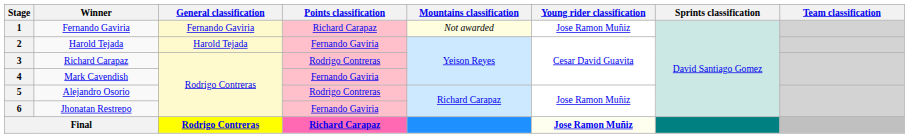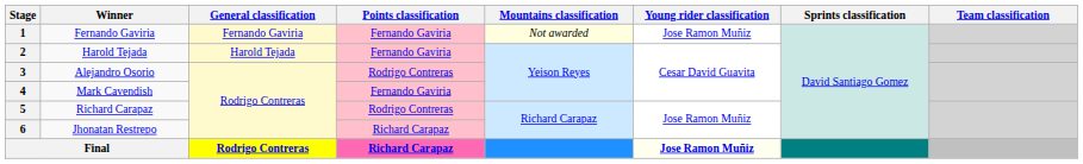1 | Points classification: Richard Carapaz -> Fernando Gaviria
3 | Winner: Richard Carapaz -> Alejandro Osorio
5 | Winner: Alejandro Osorio -> Richard Carapaz
6 | Points classification: Fernando Gaviria -> Richard Carapaz
